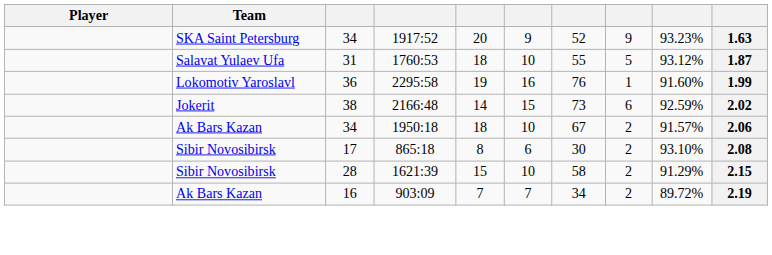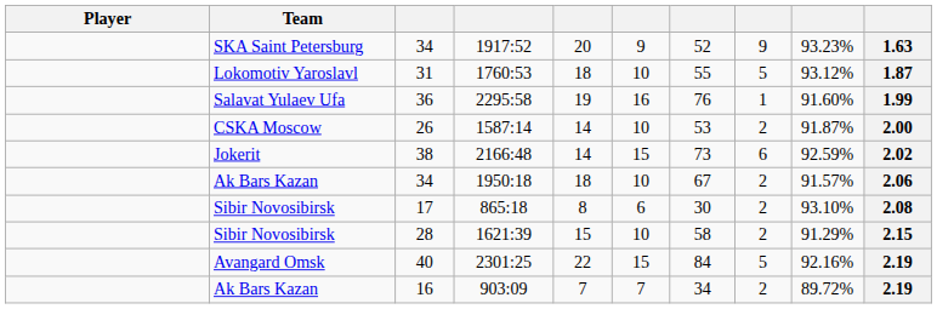1760:53 | Team: Salavat Yulaev Ufa -> Lokomotiv Yaroslavl
2295:58 | Team: Lokomotiv Yaroslavl -> Salavat Yulaev Ufa
+ row: CSKA Moscow | 26 | 1587:14 | 14 | 10 | 53 | 2 | 91.87% | 2.00
+ row: Avangard Omsk | 40 | 2301:25 | 22 | 15 | 84 | 5 | 92.16% | 2.19
